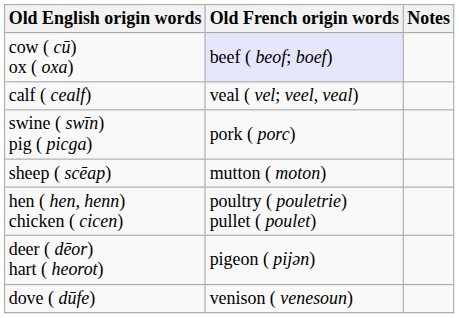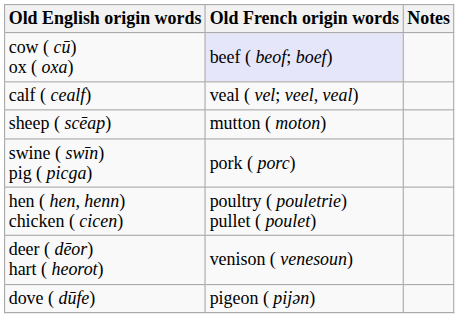rows swapped: swine ( swīn) pig ( picga) <-> sheep ( scēap)
deer ( dēor) hart ( heorot) | Old French origin words: pigeon ( pijən) -> venison ( venesoun)
dove ( dūfe) | Old French origin words: venison ( venesoun) -> pigeon ( pijən)
